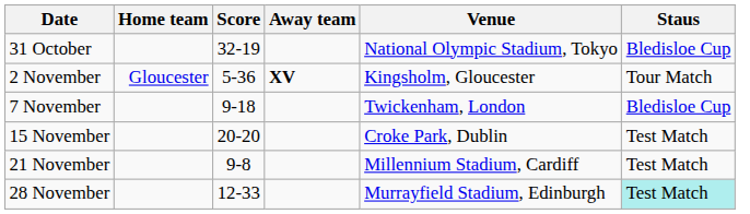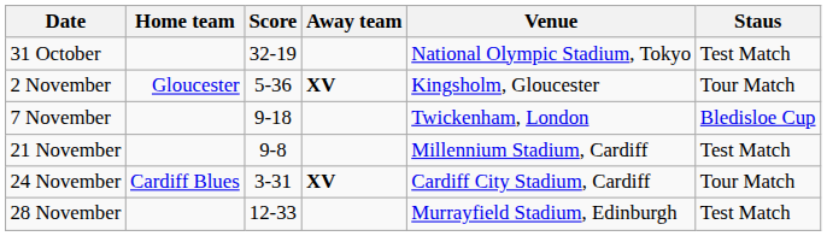31 October | Staus: Bledisloe Cup -> Test Match
- row: 15 November | 20-20 | Croke Park, Dublin | Test Match
+ row: 24 November | Cardiff Blues | 3-31 | XV | Cardiff City Stadium, Cardiff | Tour Match
28 November | Staus: paleturquoise background -> no background
